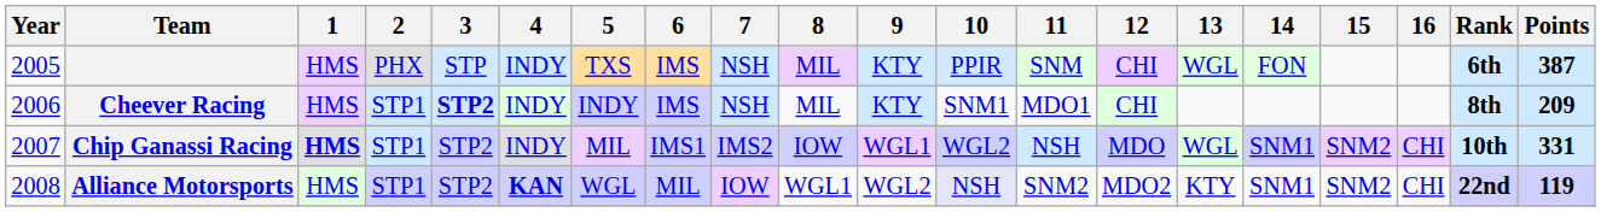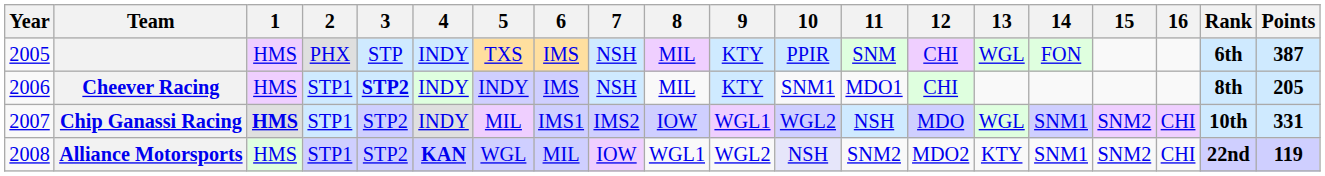Cheever Racing | Points: 209 -> 205
